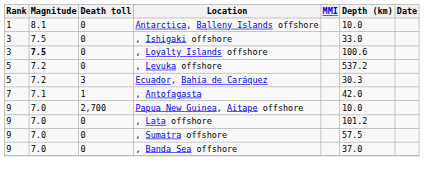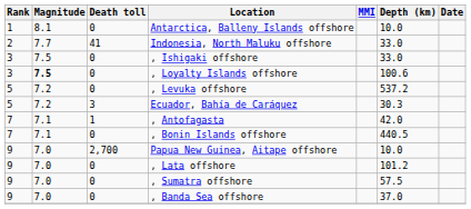+ row: 2 | 7.7 | 41 | Indonesia, North Maluku offshore | 33.0
+ row: 7 | 7.1 | 0 | , Bonin Islands offshore | 440.5
